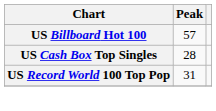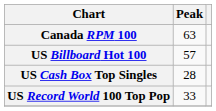+ row: Canada RPM 100 | 63
US Record World 100 Top Pop | Peak: 31 -> 33
